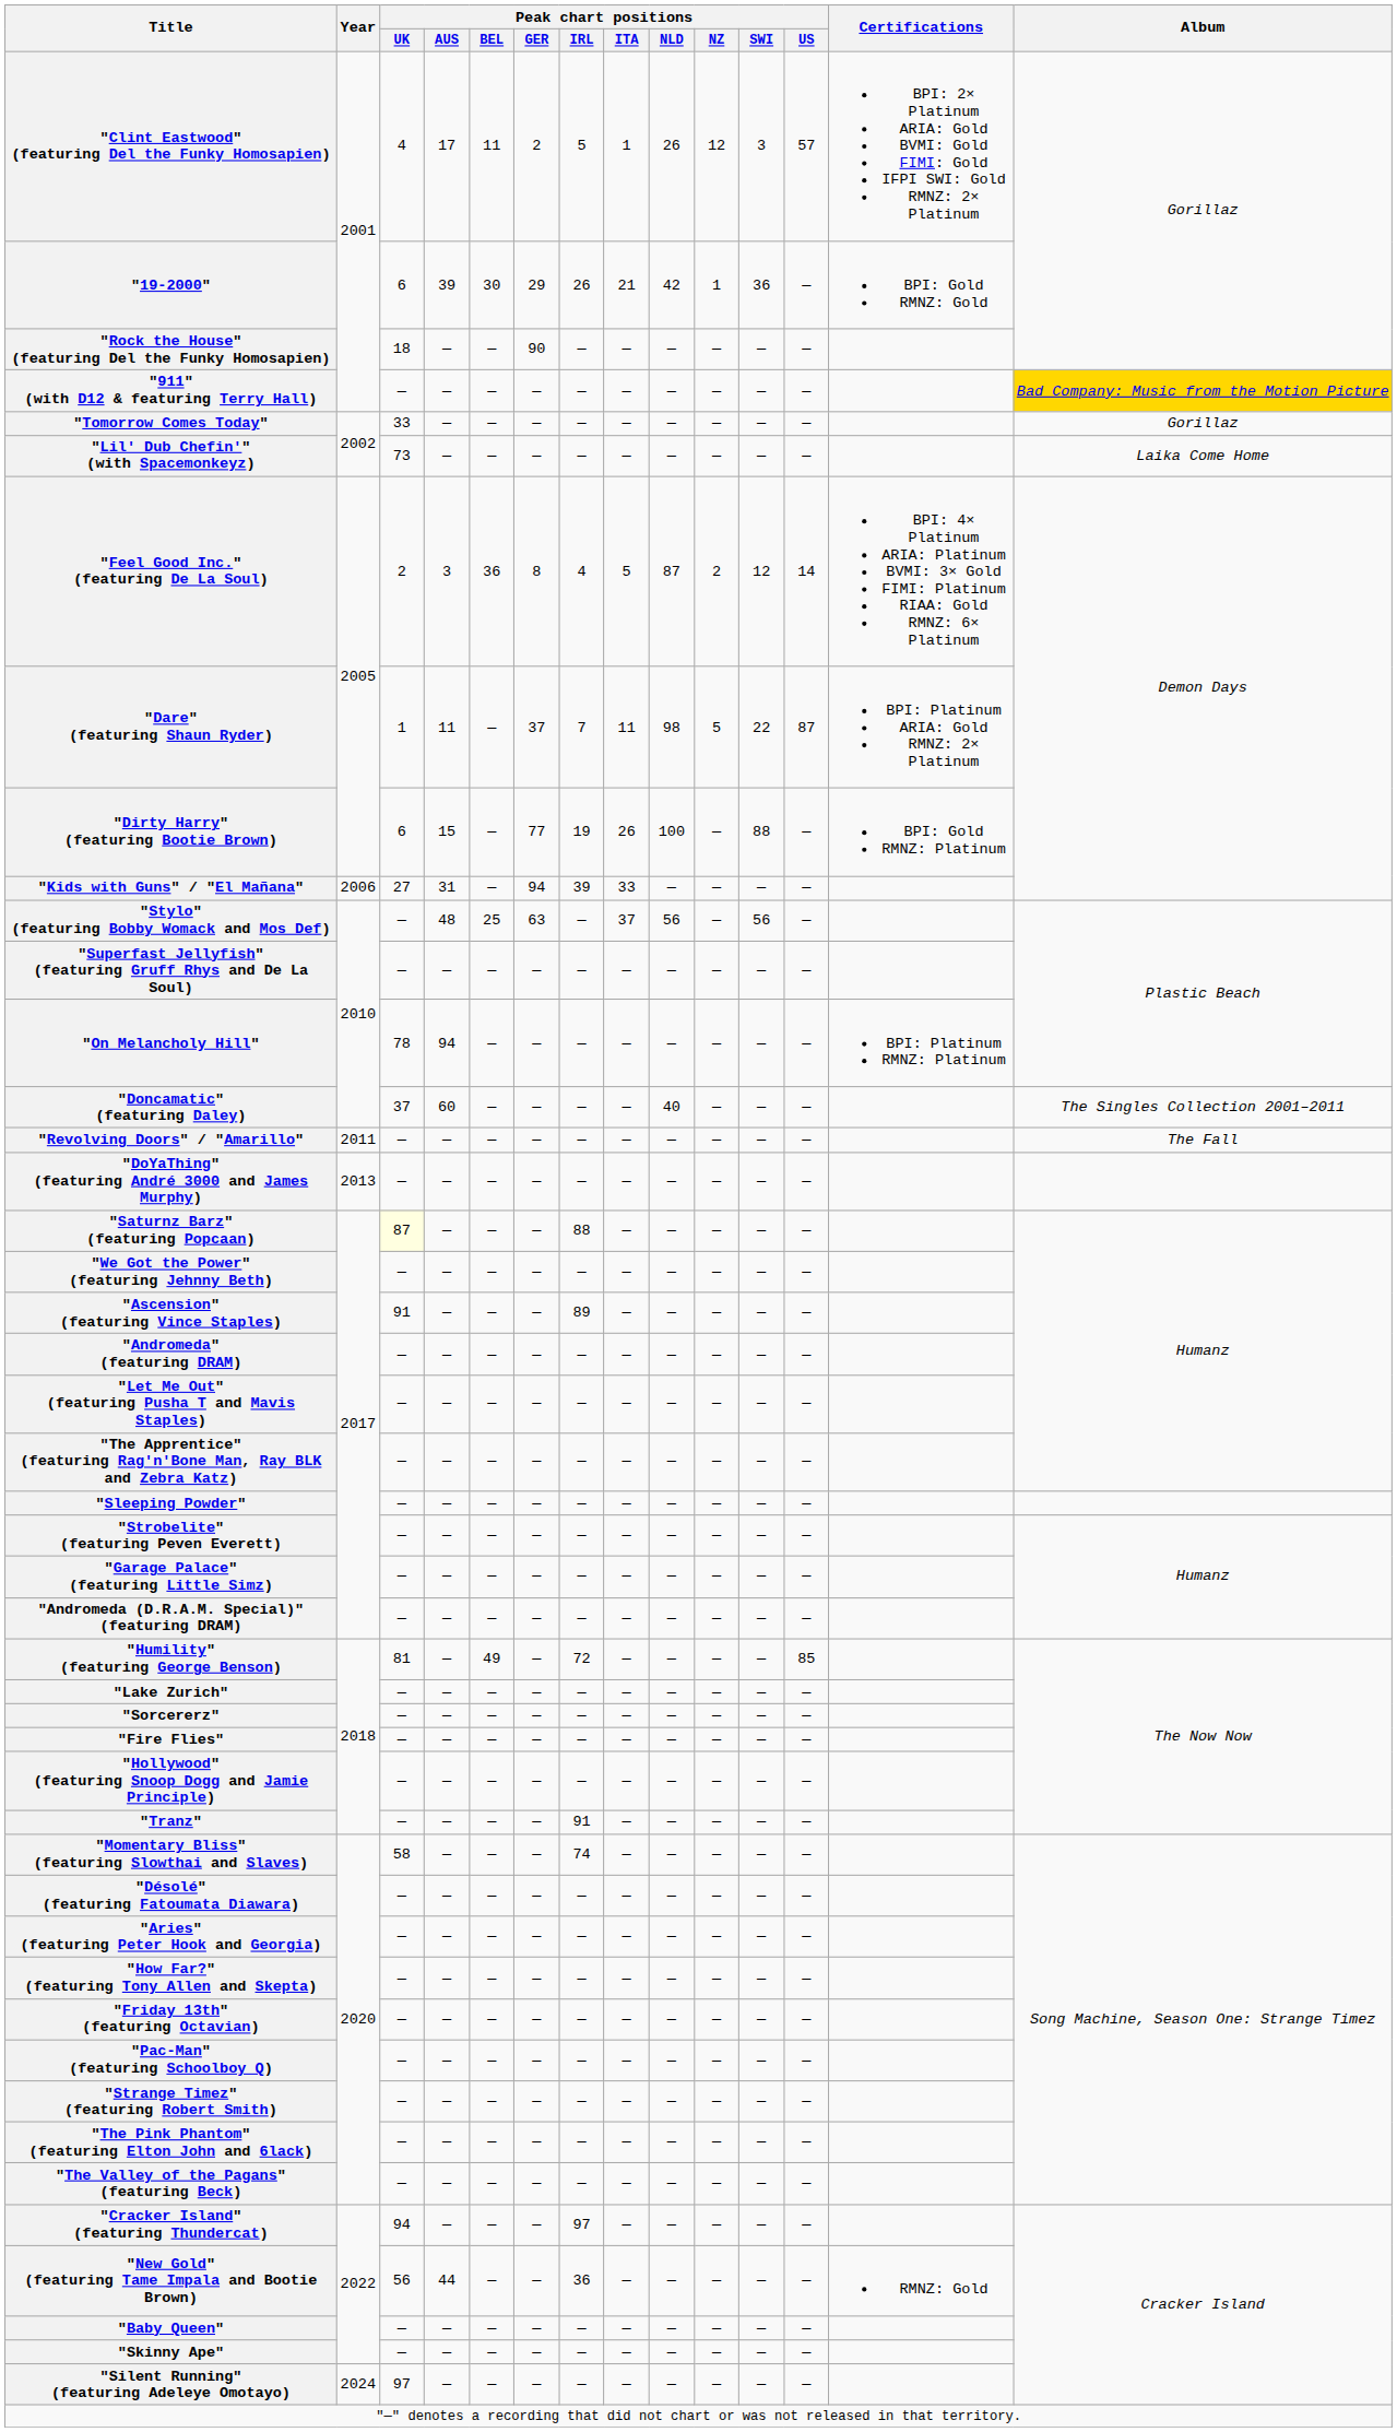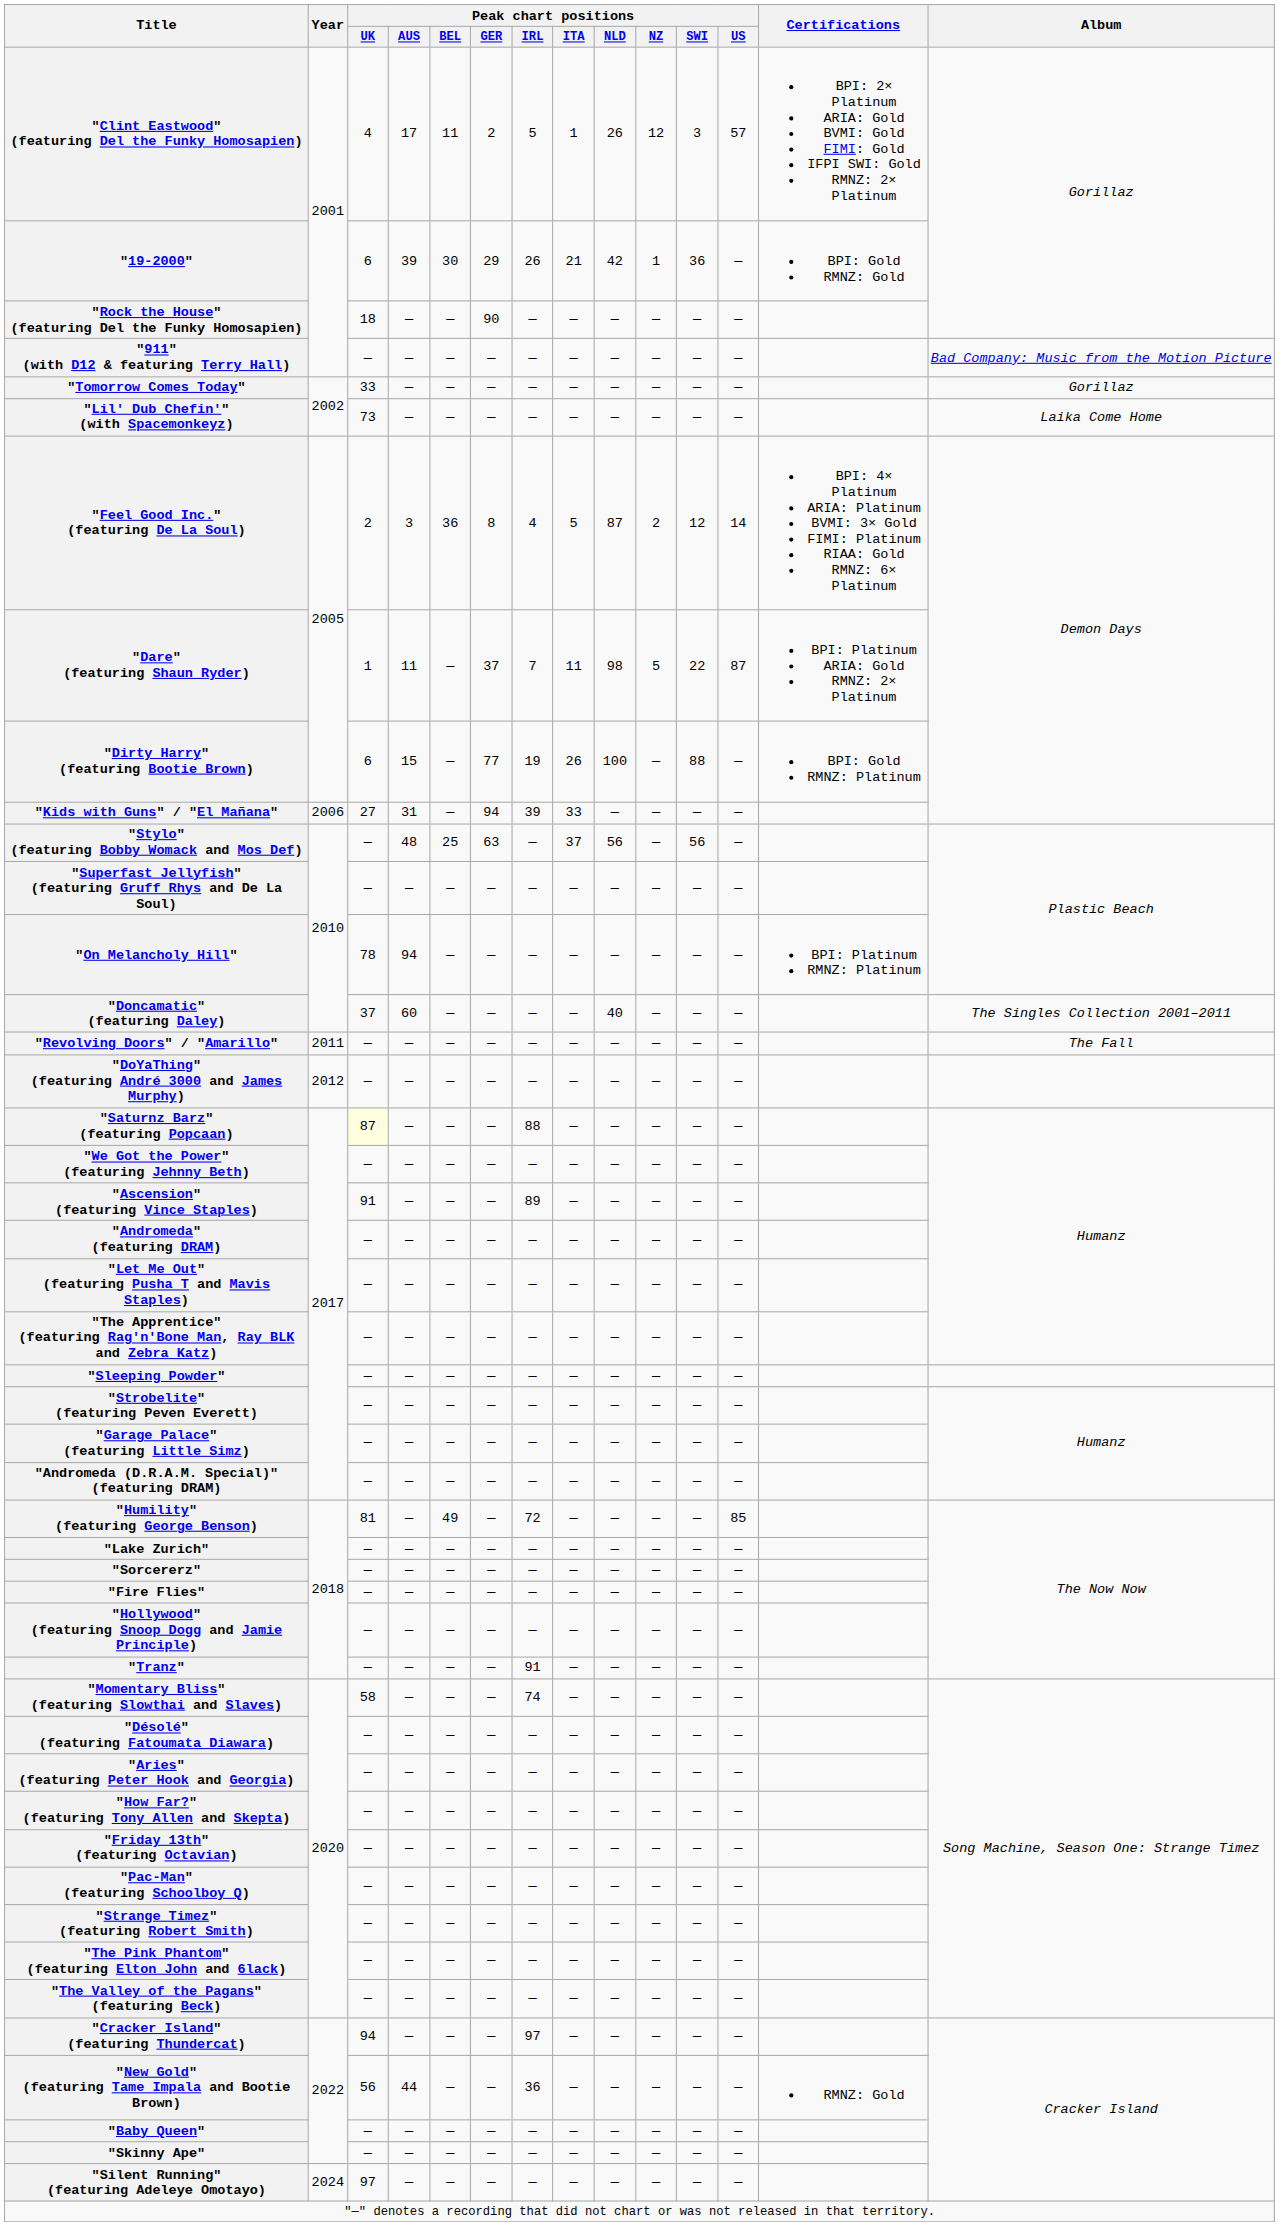"911" (with D12 & featuring Terry Hall) | Album: gold background -> no background
"DoYaThing" (featuring André 3000 and James Murphy) | Year: 2013 -> 2012
